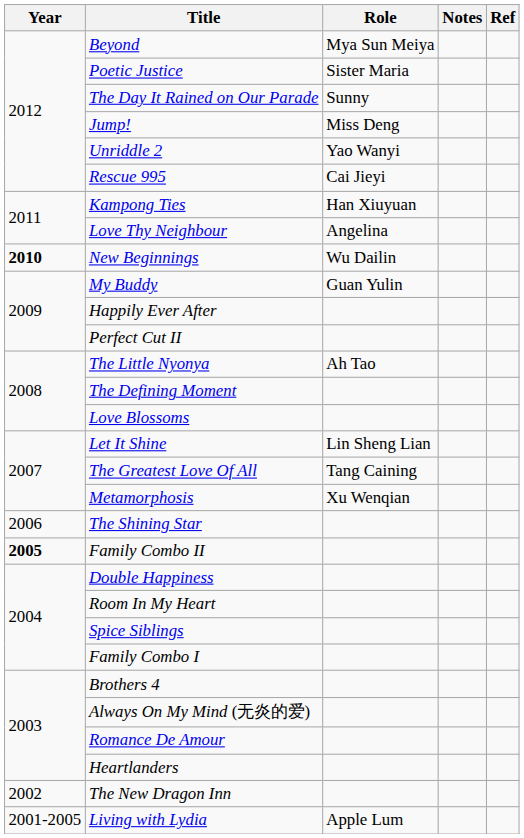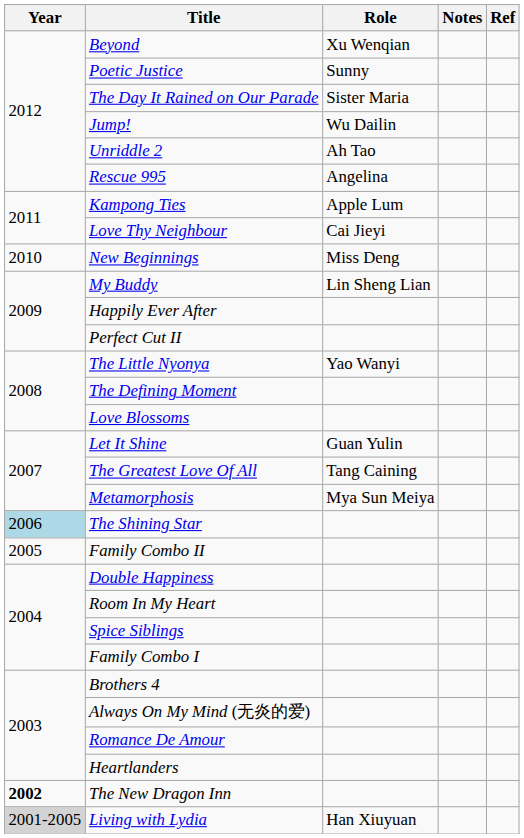Beyond | Role: Mya Sun Meiya -> Xu Wenqian
Poetic Justice | Role: Sister Maria -> Sunny
The Day It Rained on Our Parade | Role: Sunny -> Sister Maria
Jump! | Role: Miss Deng -> Wu Dailin
Unriddle 2 | Role: Yao Wanyi -> Ah Tao
Rescue 995 | Role: Cai Jieyi -> Angelina
Kampong Ties | Role: Han Xiuyuan -> Apple Lum
Love Thy Neighbour | Role: Angelina -> Cai Jieyi
New Beginnings | Year: bold -> normal
New Beginnings | Role: Wu Dailin -> Miss Deng
My Buddy | Role: Guan Yulin -> Lin Sheng Lian
The Little Nyonya | Role: Ah Tao -> Yao Wanyi
Let It Shine | Role: Lin Sheng Lian -> Guan Yulin
Metamorphosis | Role: Xu Wenqian -> Mya Sun Meiya
The Shining Star | Year: no background -> lightblue background
Family Combo II | Year: bold -> normal
The New Dragon Inn | Year: normal -> bold
Living with Lydia | Year: no background -> lightgrey background
Living with Lydia | Role: Apple Lum -> Han Xiuyuan
